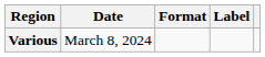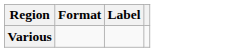- column: Date | March 8, 2024
